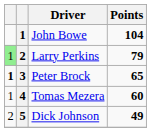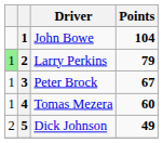Peter Brock | column 1: bold -> normal
Peter Brock | Points: 65 -> 67
